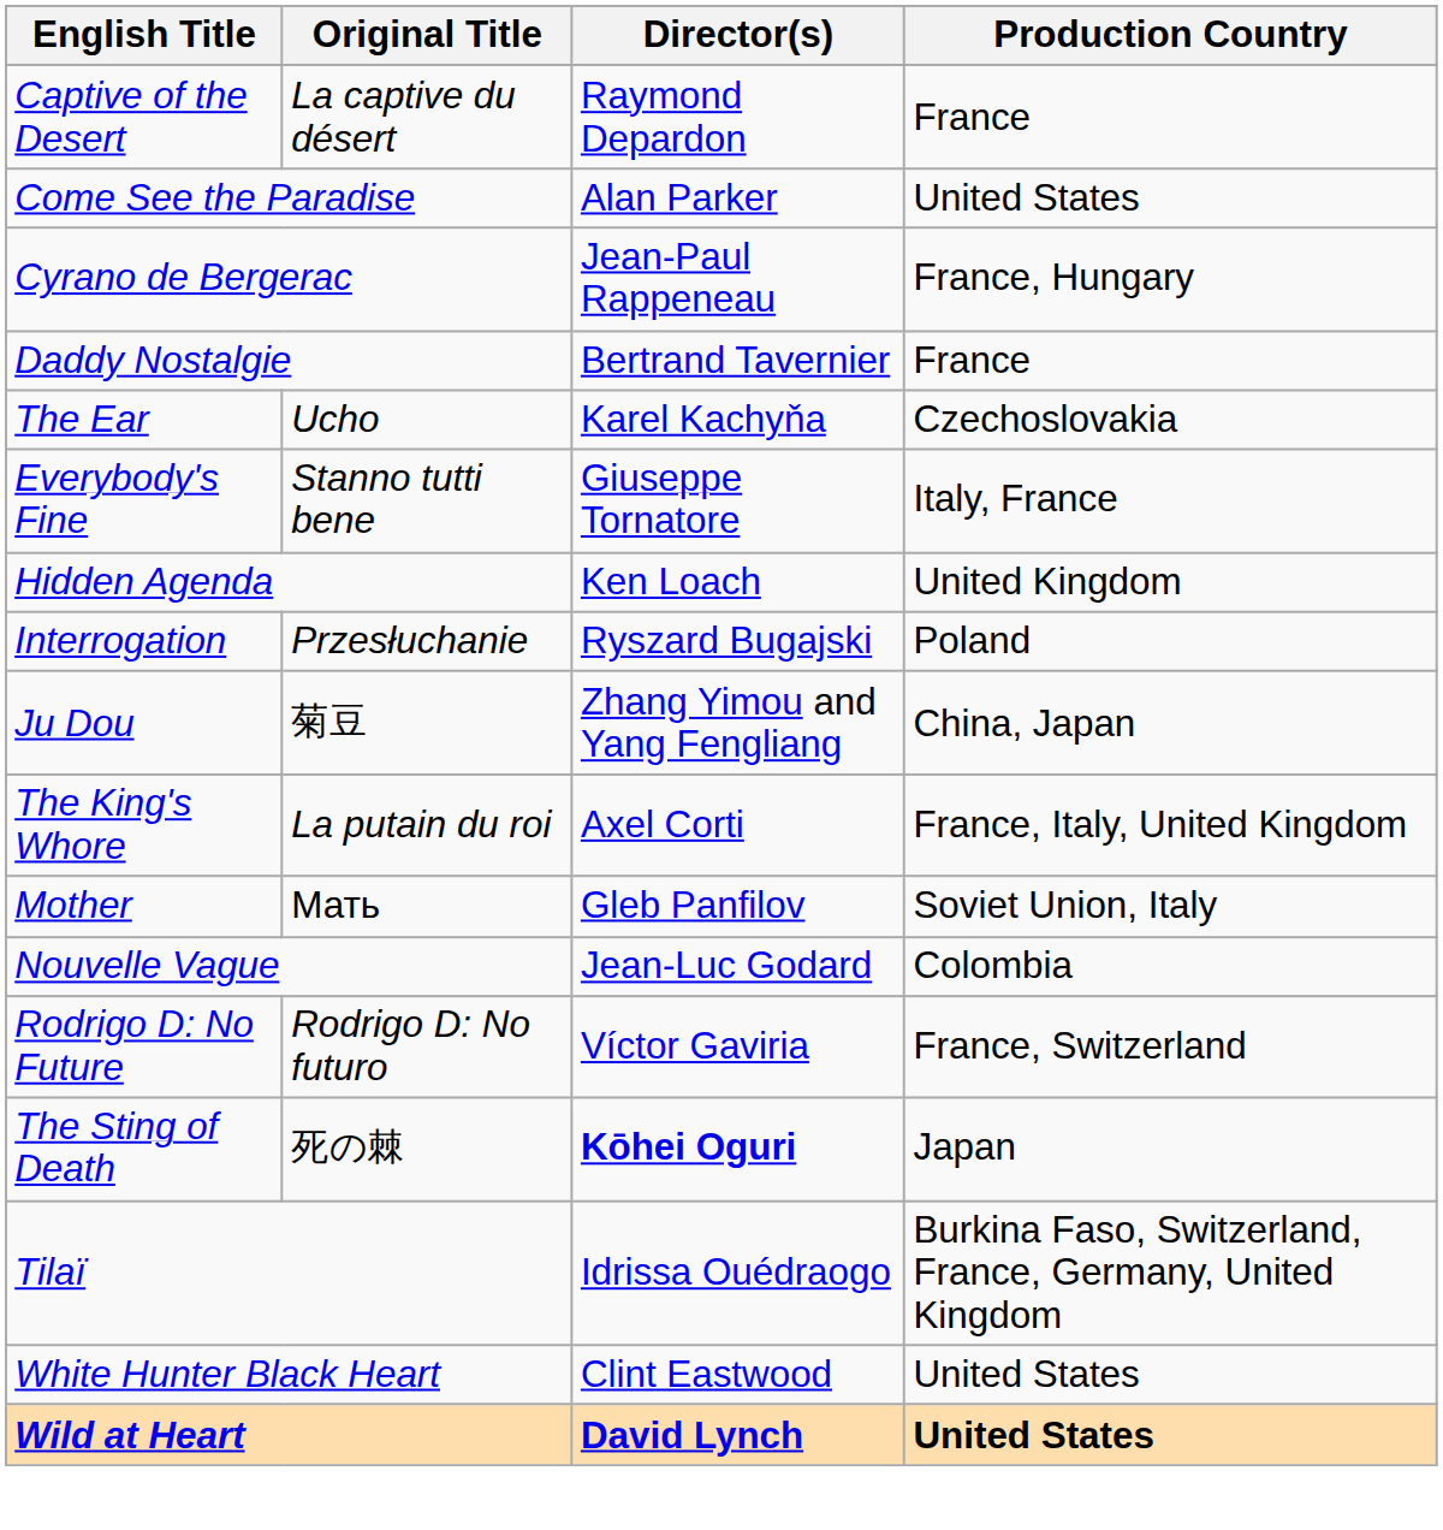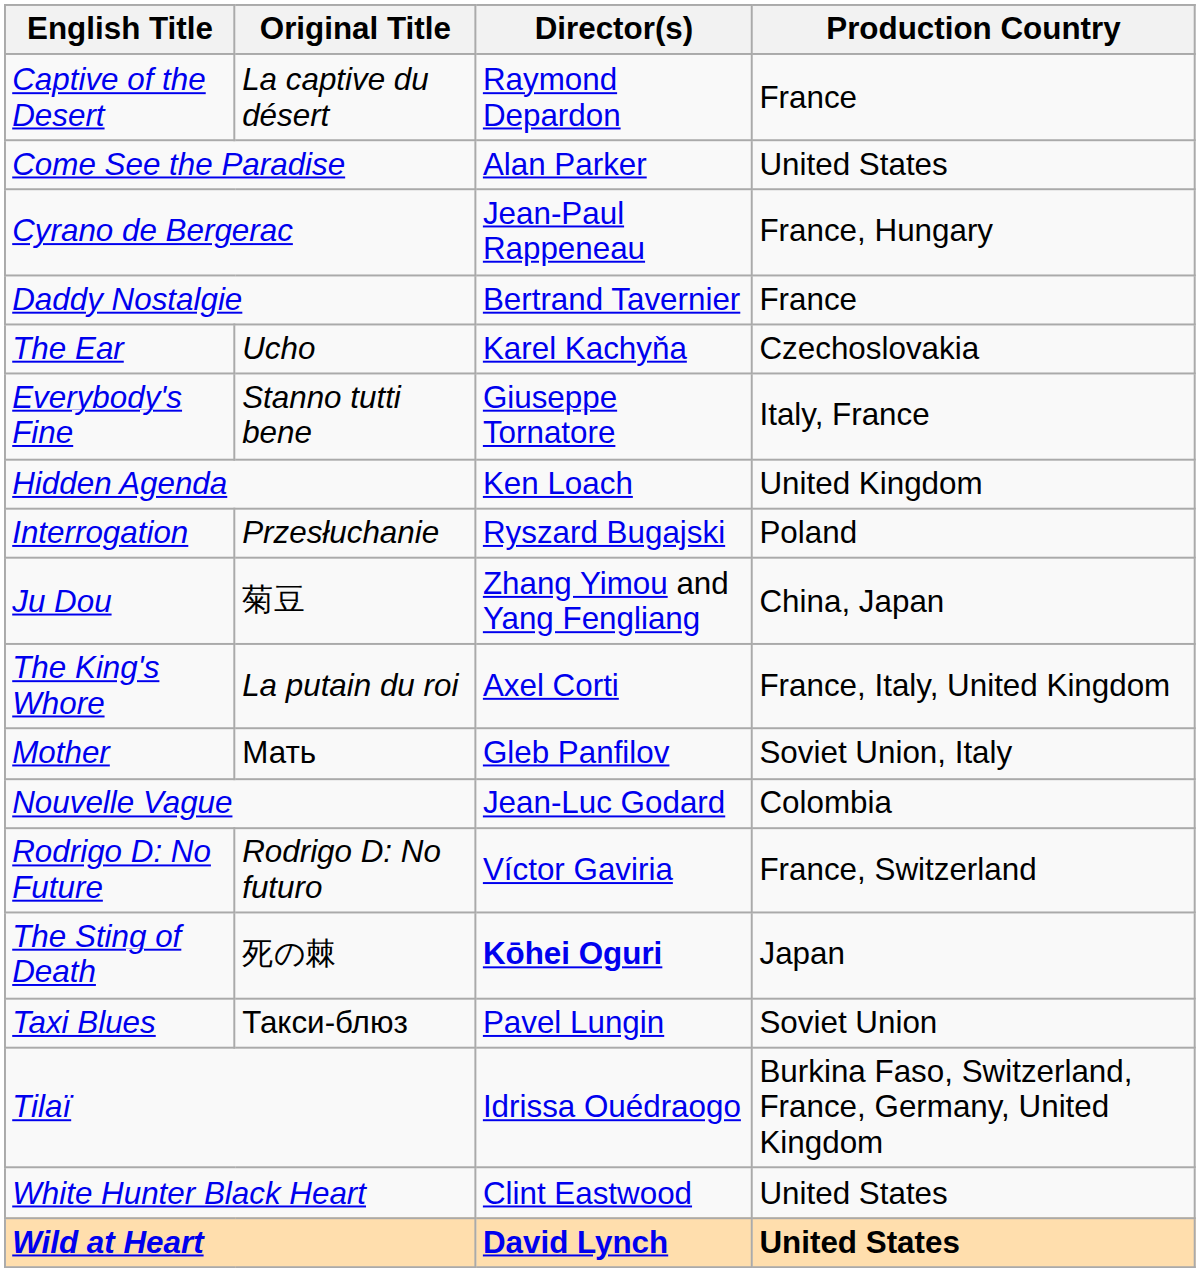+ row: Taxi Blues | Такси-блюз | Pavel Lungin | Soviet Union
